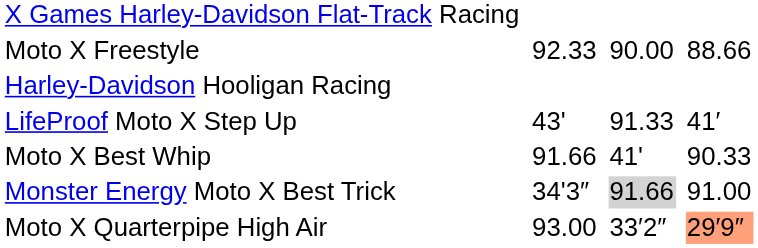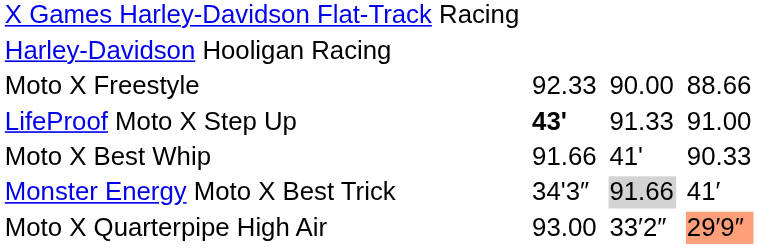rows swapped: Harley-Davidson Hooligan Racing <-> Moto X Freestyle
LifeProof Moto X Step Up | column 3: normal -> bold
LifeProof Moto X Step Up | column 7: 41′ -> 91.00
Monster Energy Moto X Best Trick | column 7: 91.00 -> 41′
